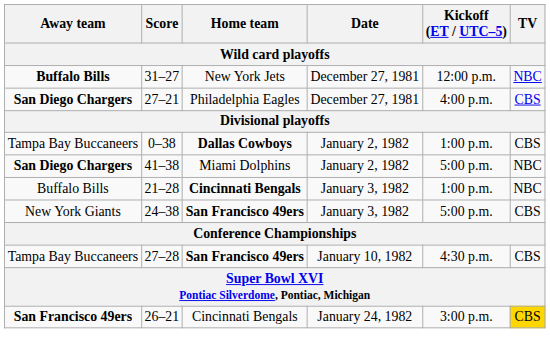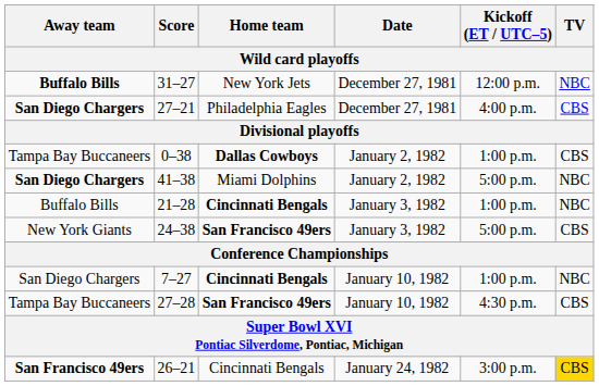+ row: San Diego Chargers | 7–27 | Cincinnati Bengals | January 10, 1982 | 1:00 p.m. | NBC
